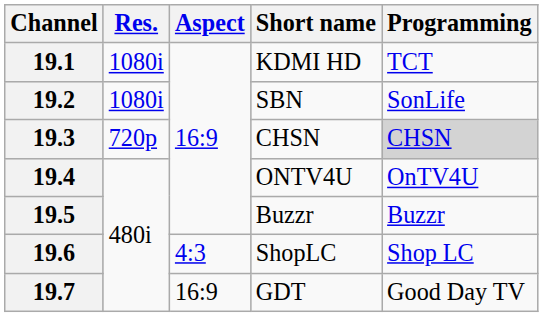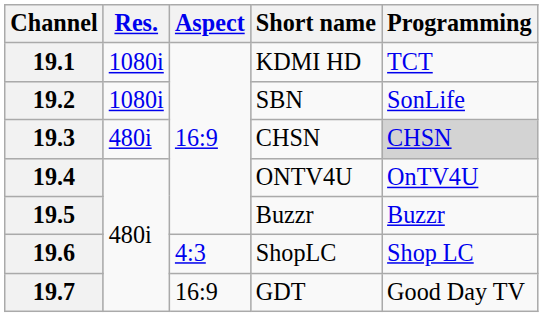19.3 | Res.: 720p -> 480i
